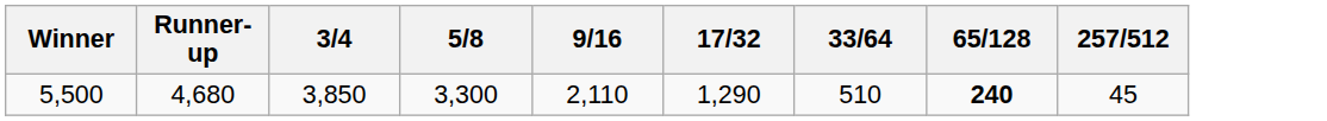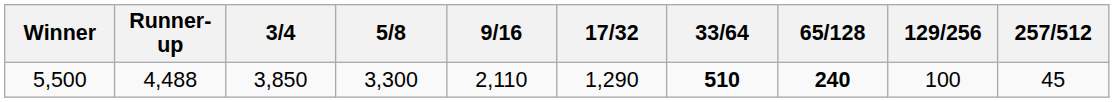+ column: 129/256 | 100
5,500 | Runner-up: 4,680 -> 4,488
5,500 | 33/64: normal -> bold
